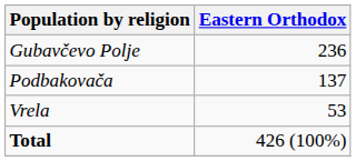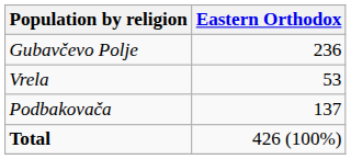rows swapped: Podbakovača <-> Vrela
